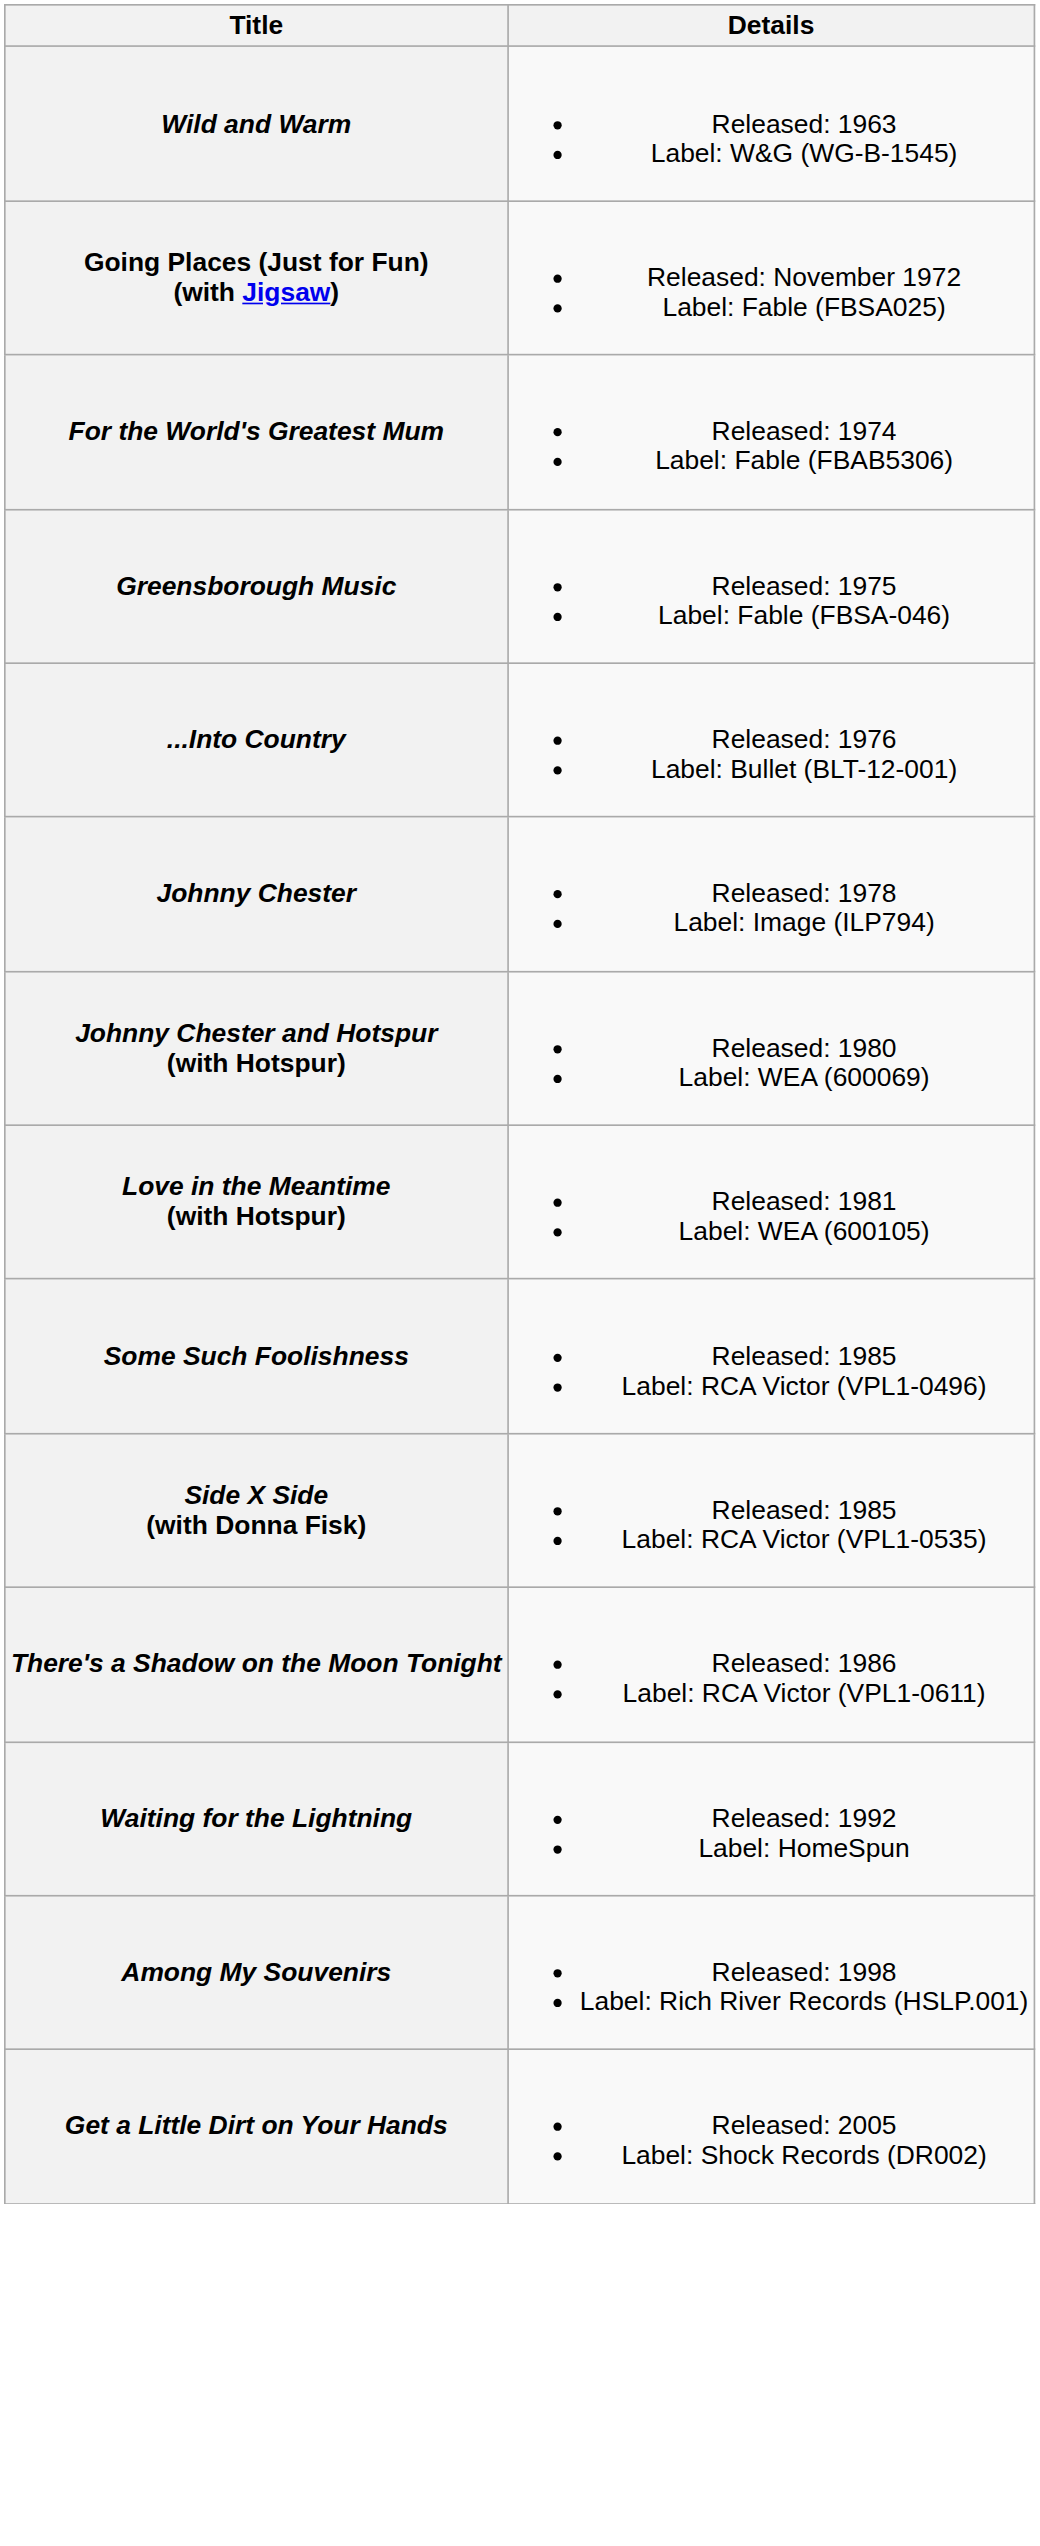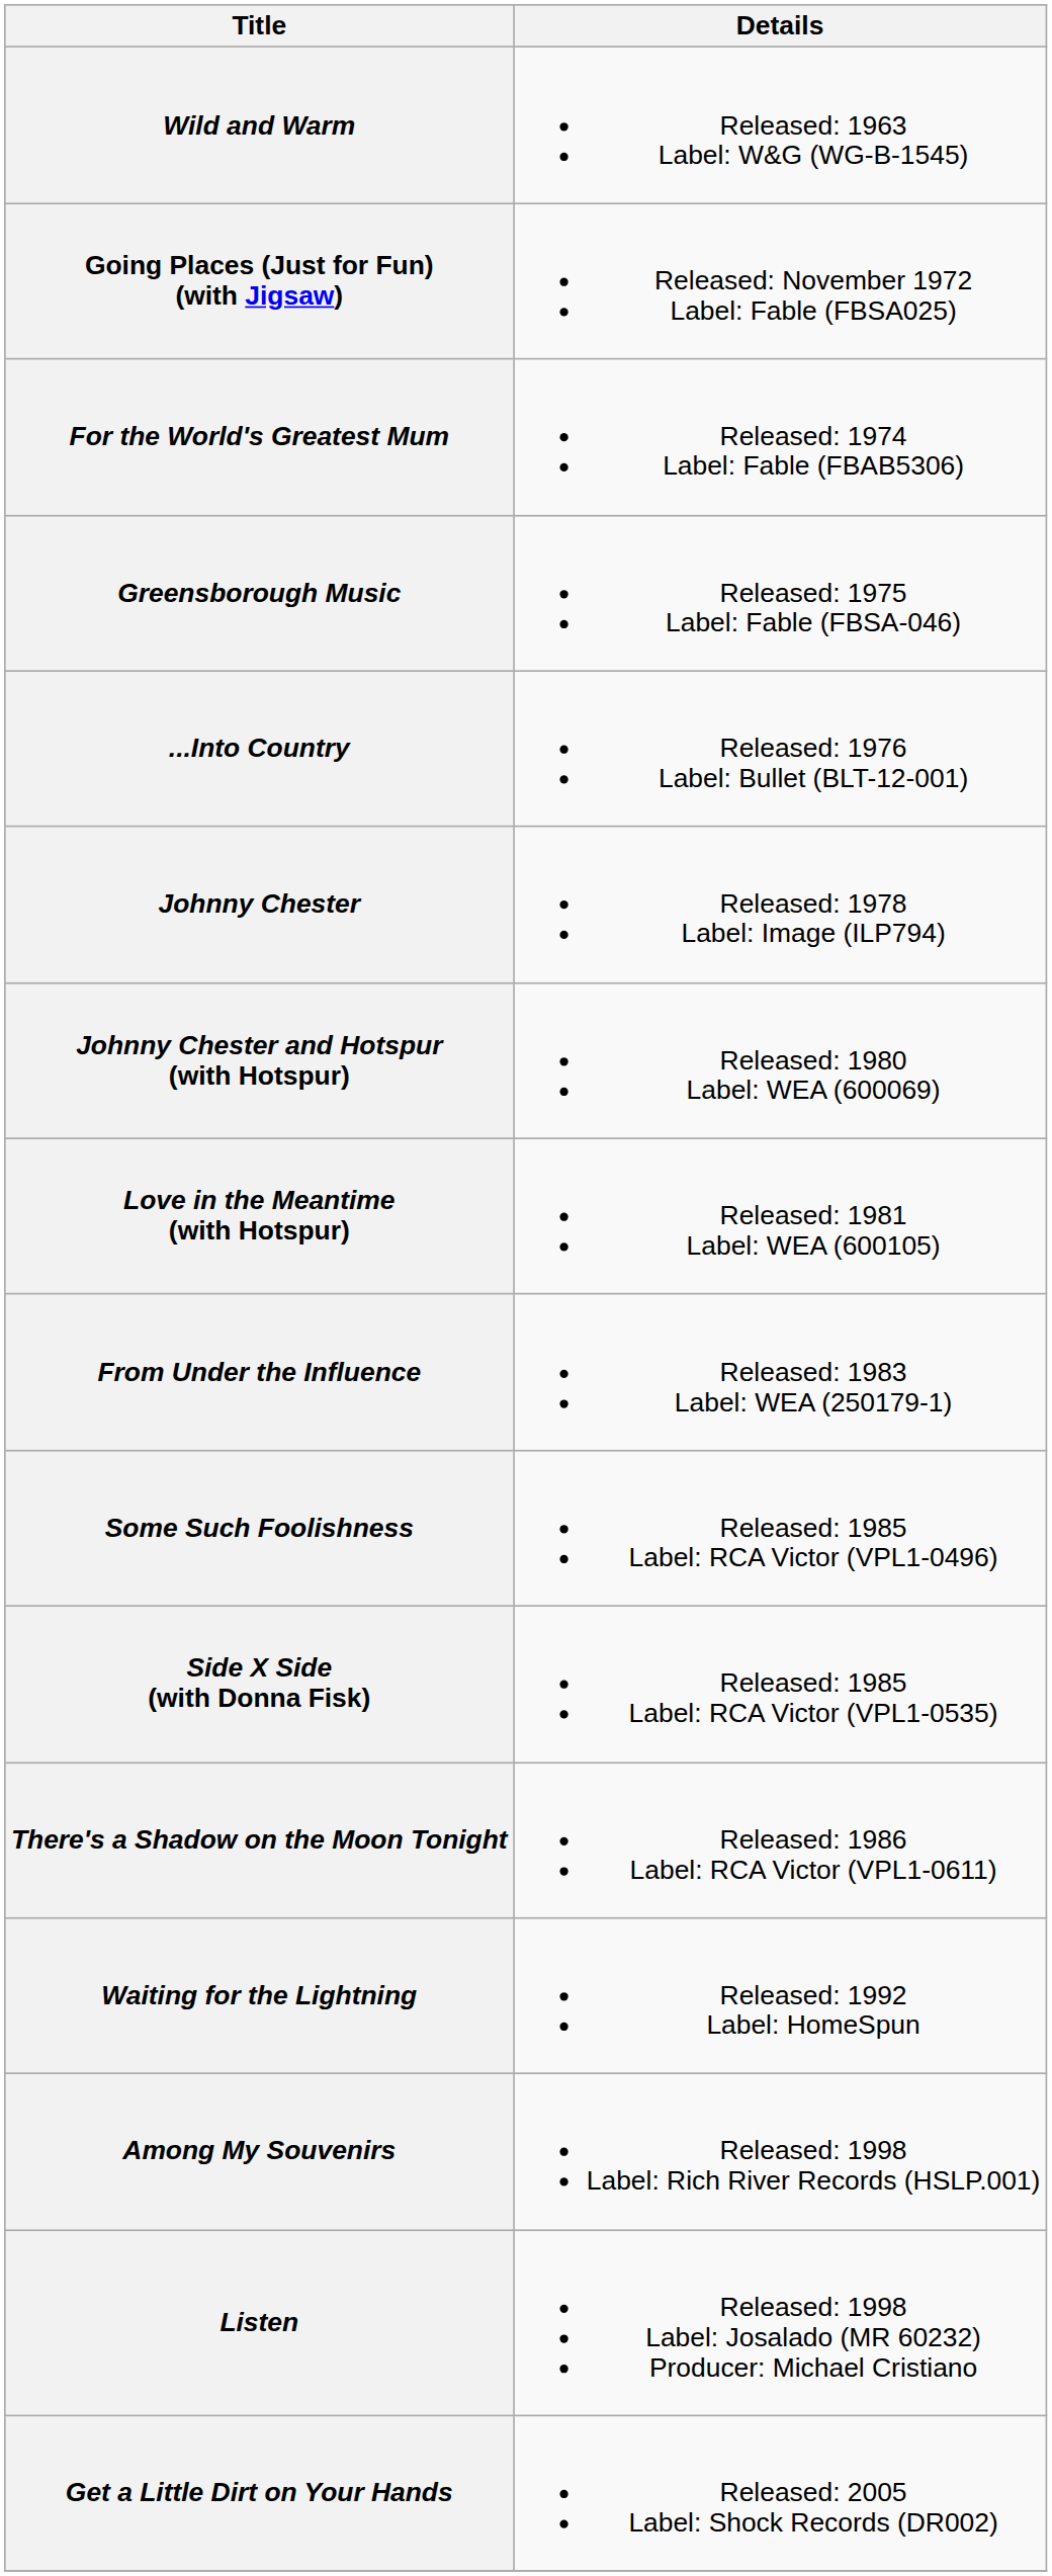+ row: From Under the Influence | Released: 1983 Label: WEA (250179-1)
+ row: Listen | Released: 1998 Label: Josalado (MR 60232) Producer: Michael Cristiano
